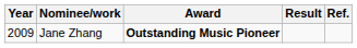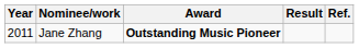Jane Zhang | Year: 2009 -> 2011
